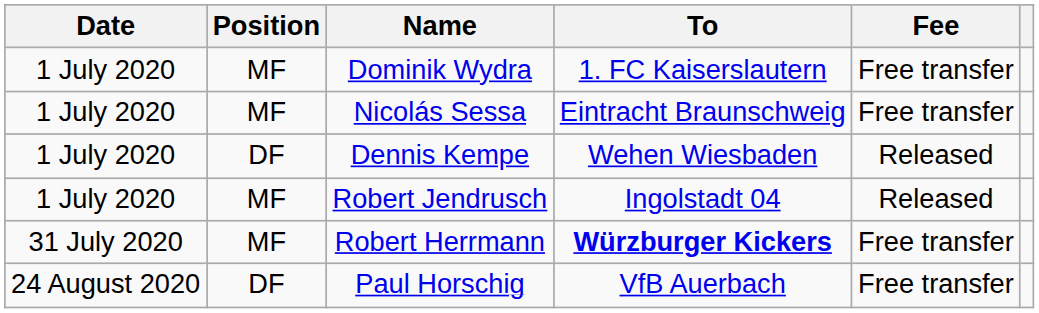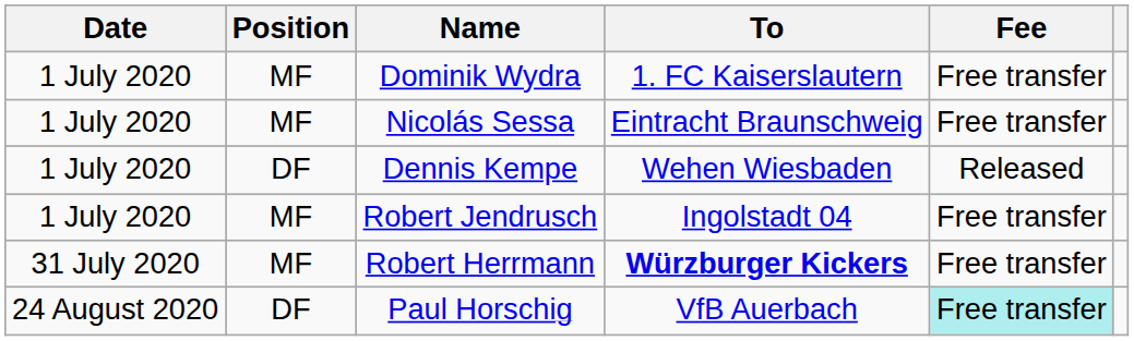Robert Jendrusch | Fee: Released -> Free transfer
Paul Horschig | Fee: no background -> paleturquoise background
